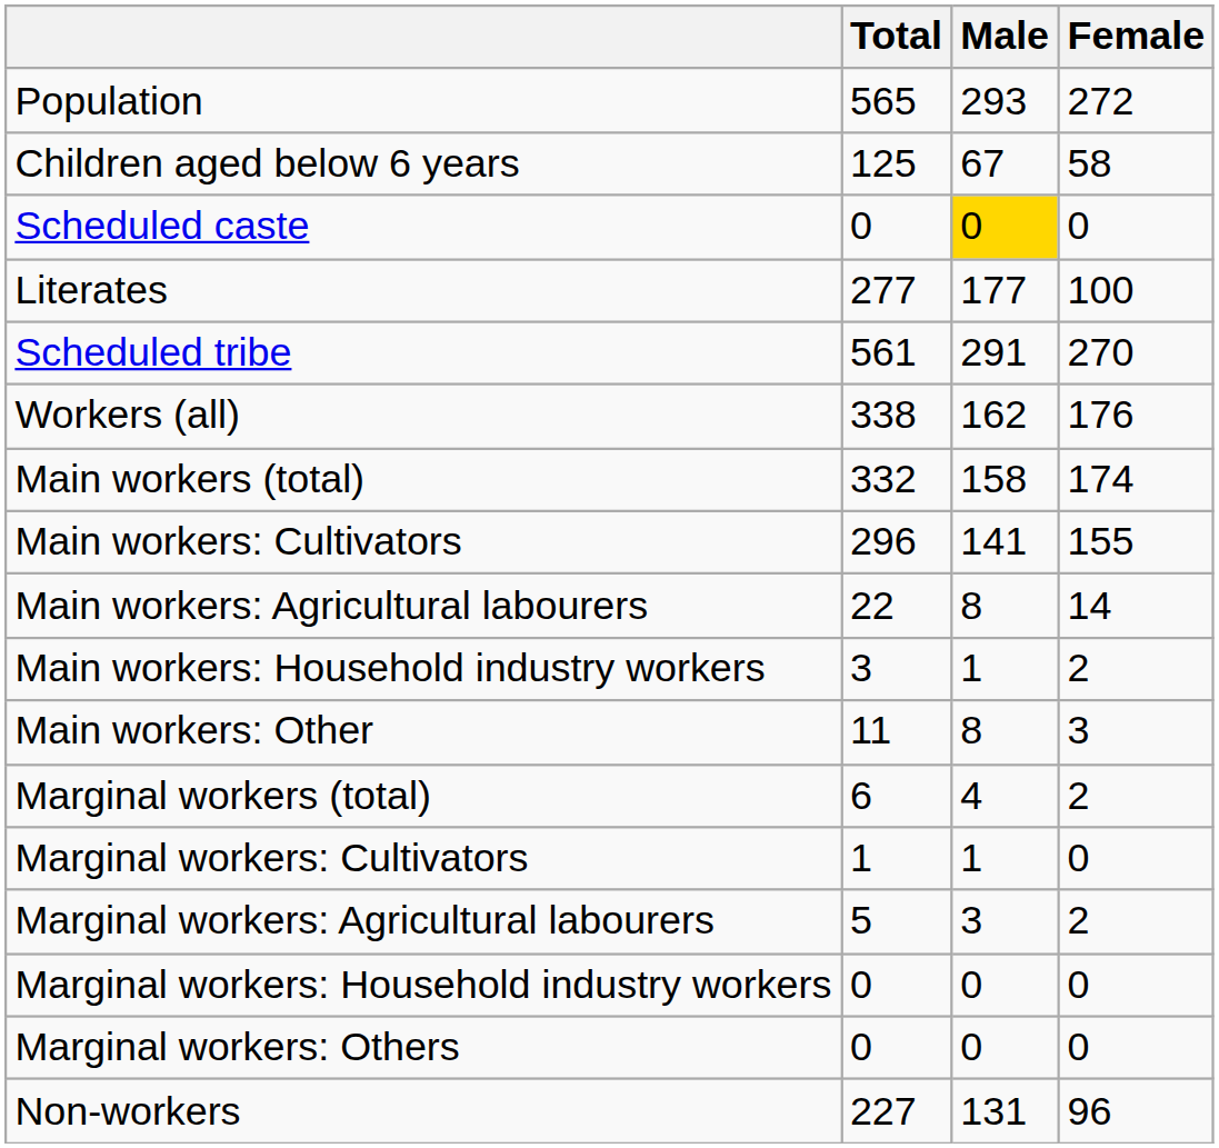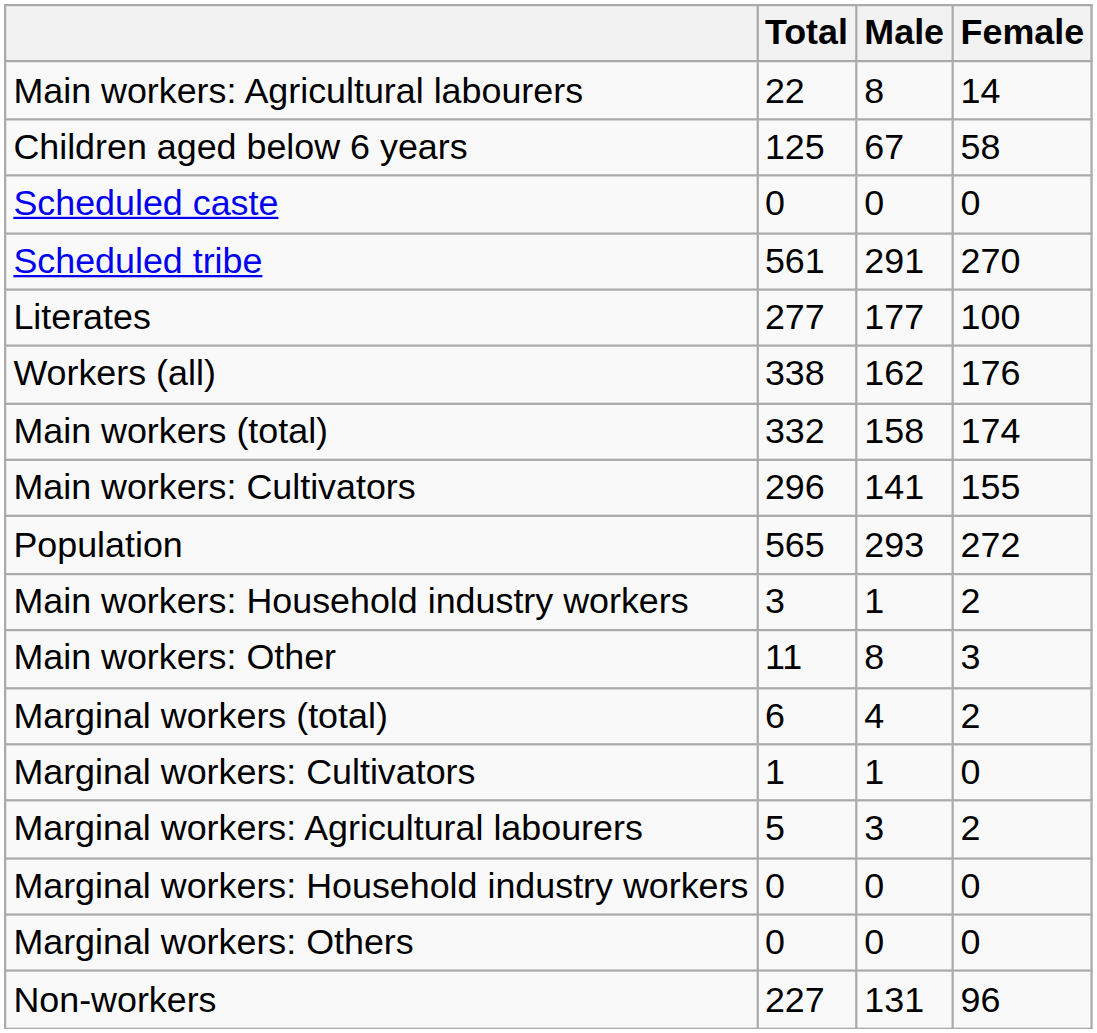rows swapped: Population <-> Main workers: Agricultural labourers
Scheduled caste | Male: gold background -> no background
rows swapped: Scheduled tribe <-> Literates
